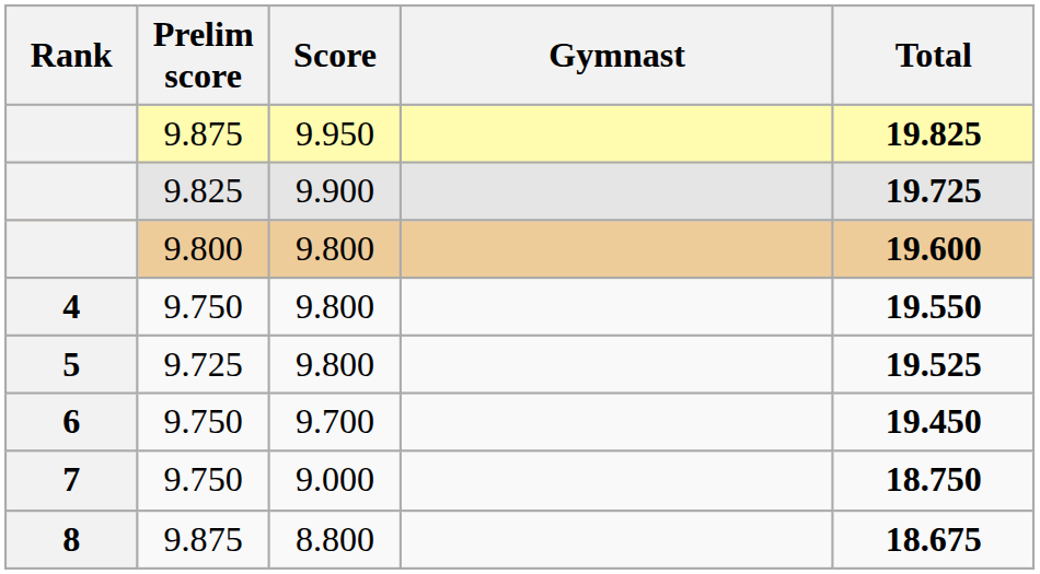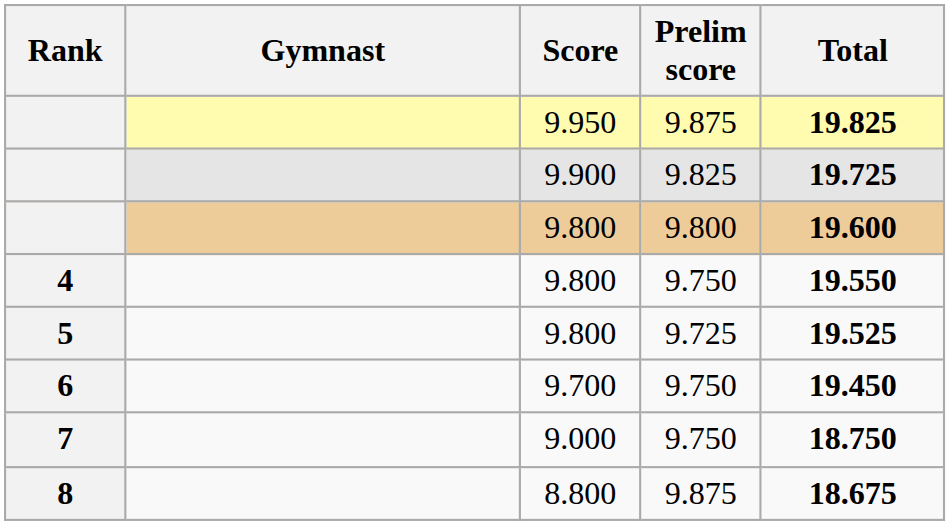columns swapped: Gymnast <-> Prelim score
